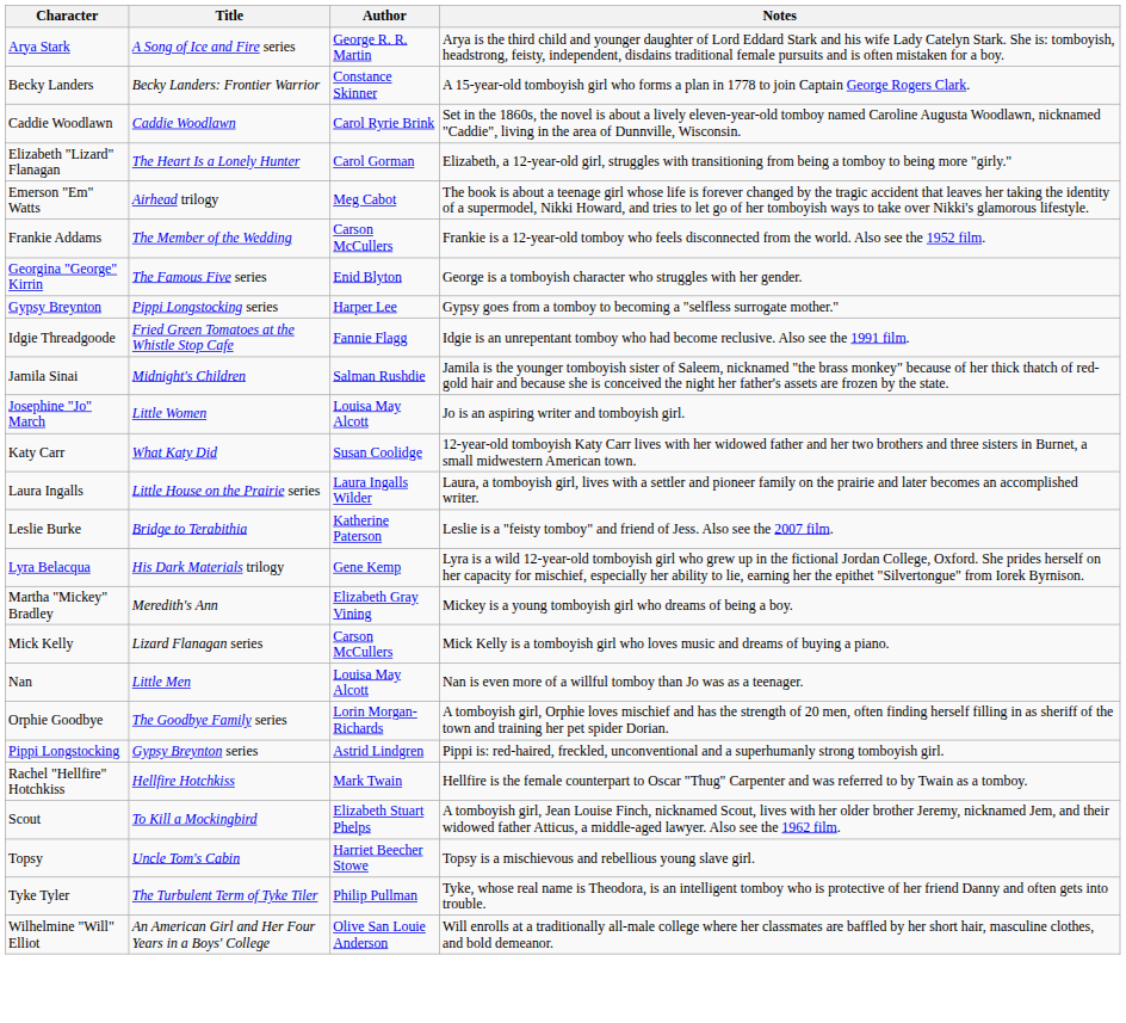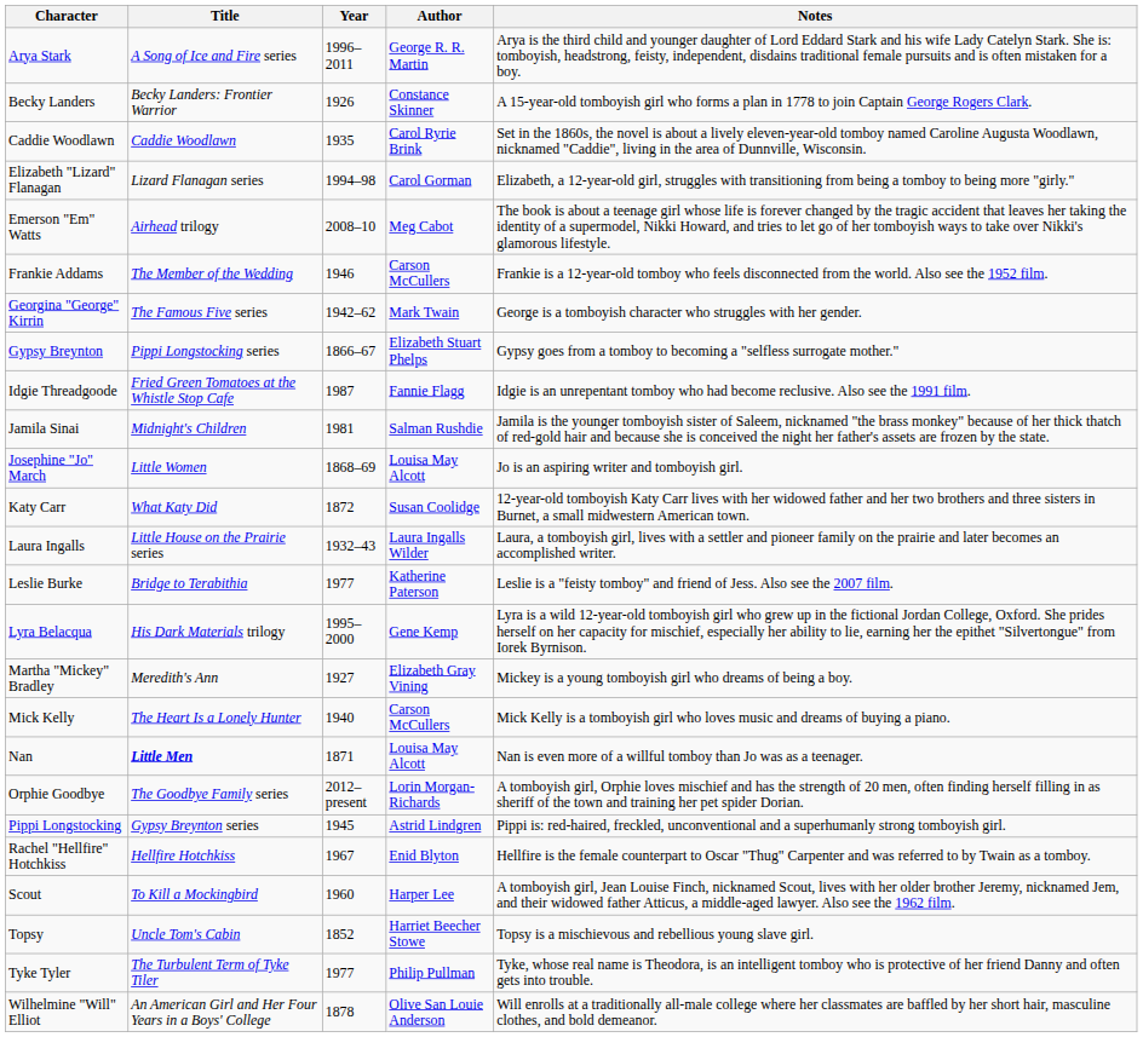+ column: Year | 1996–2011 | 1926 | 1935 | 1994–98 | 2008–10 | 1946 | 1942–62 | 1866–67 | 1987 | 1981 | 1868–69 | 1872 | 1932–43 | 1977 | 1995–2000 | 1927 | 1940 | 1871 | 2012–present | 1945 | 1967 | 1960 | 1852 | 1977 | 1878
Elizabeth "Lizard" Flanagan | Title: The Heart Is a Lonely Hunter -> Lizard Flanagan series
Georgina "George" Kirrin | Author: Enid Blyton -> Mark Twain
Gypsy Breynton | Author: Harper Lee -> Elizabeth Stuart Phelps
Mick Kelly | Title: Lizard Flanagan series -> The Heart Is a Lonely Hunter
Nan | Title: normal -> bold
Rachel "Hellfire" Hotchkiss | Author: Mark Twain -> Enid Blyton
Scout | Author: Elizabeth Stuart Phelps -> Harper Lee
